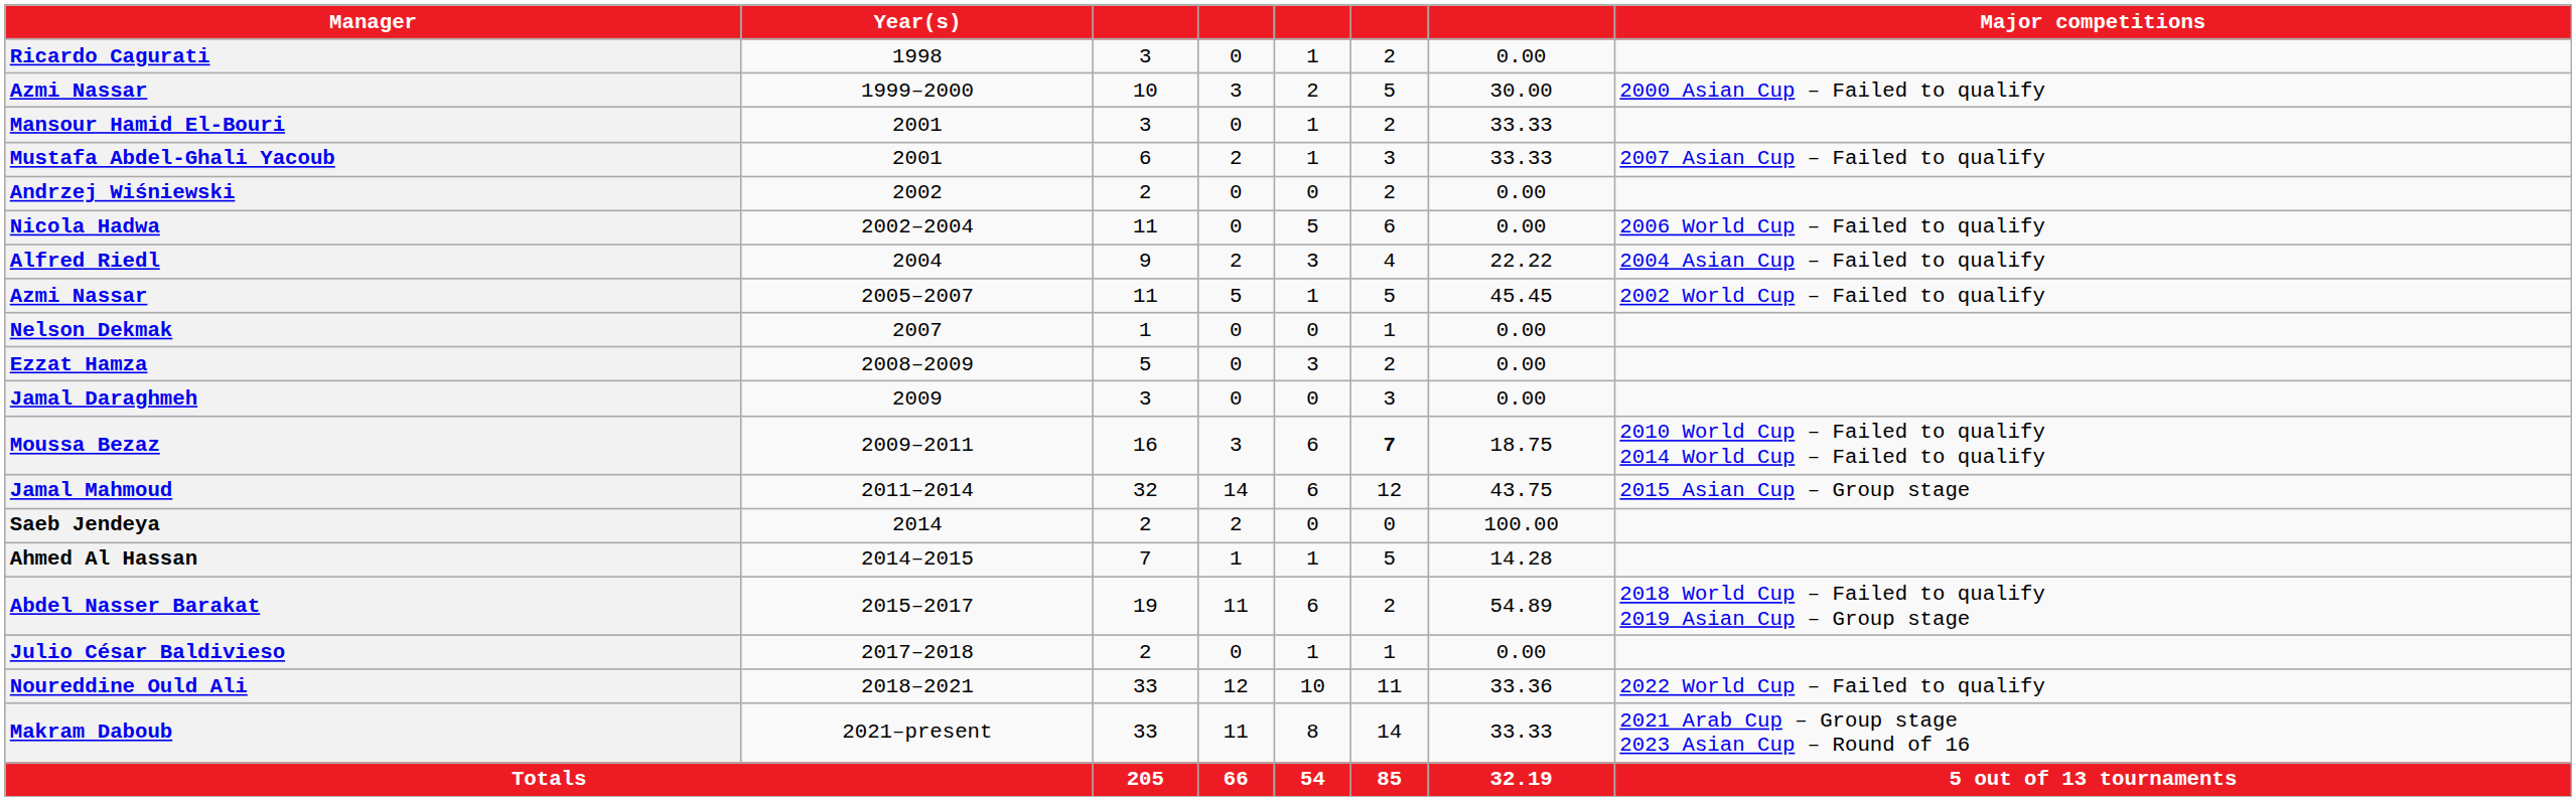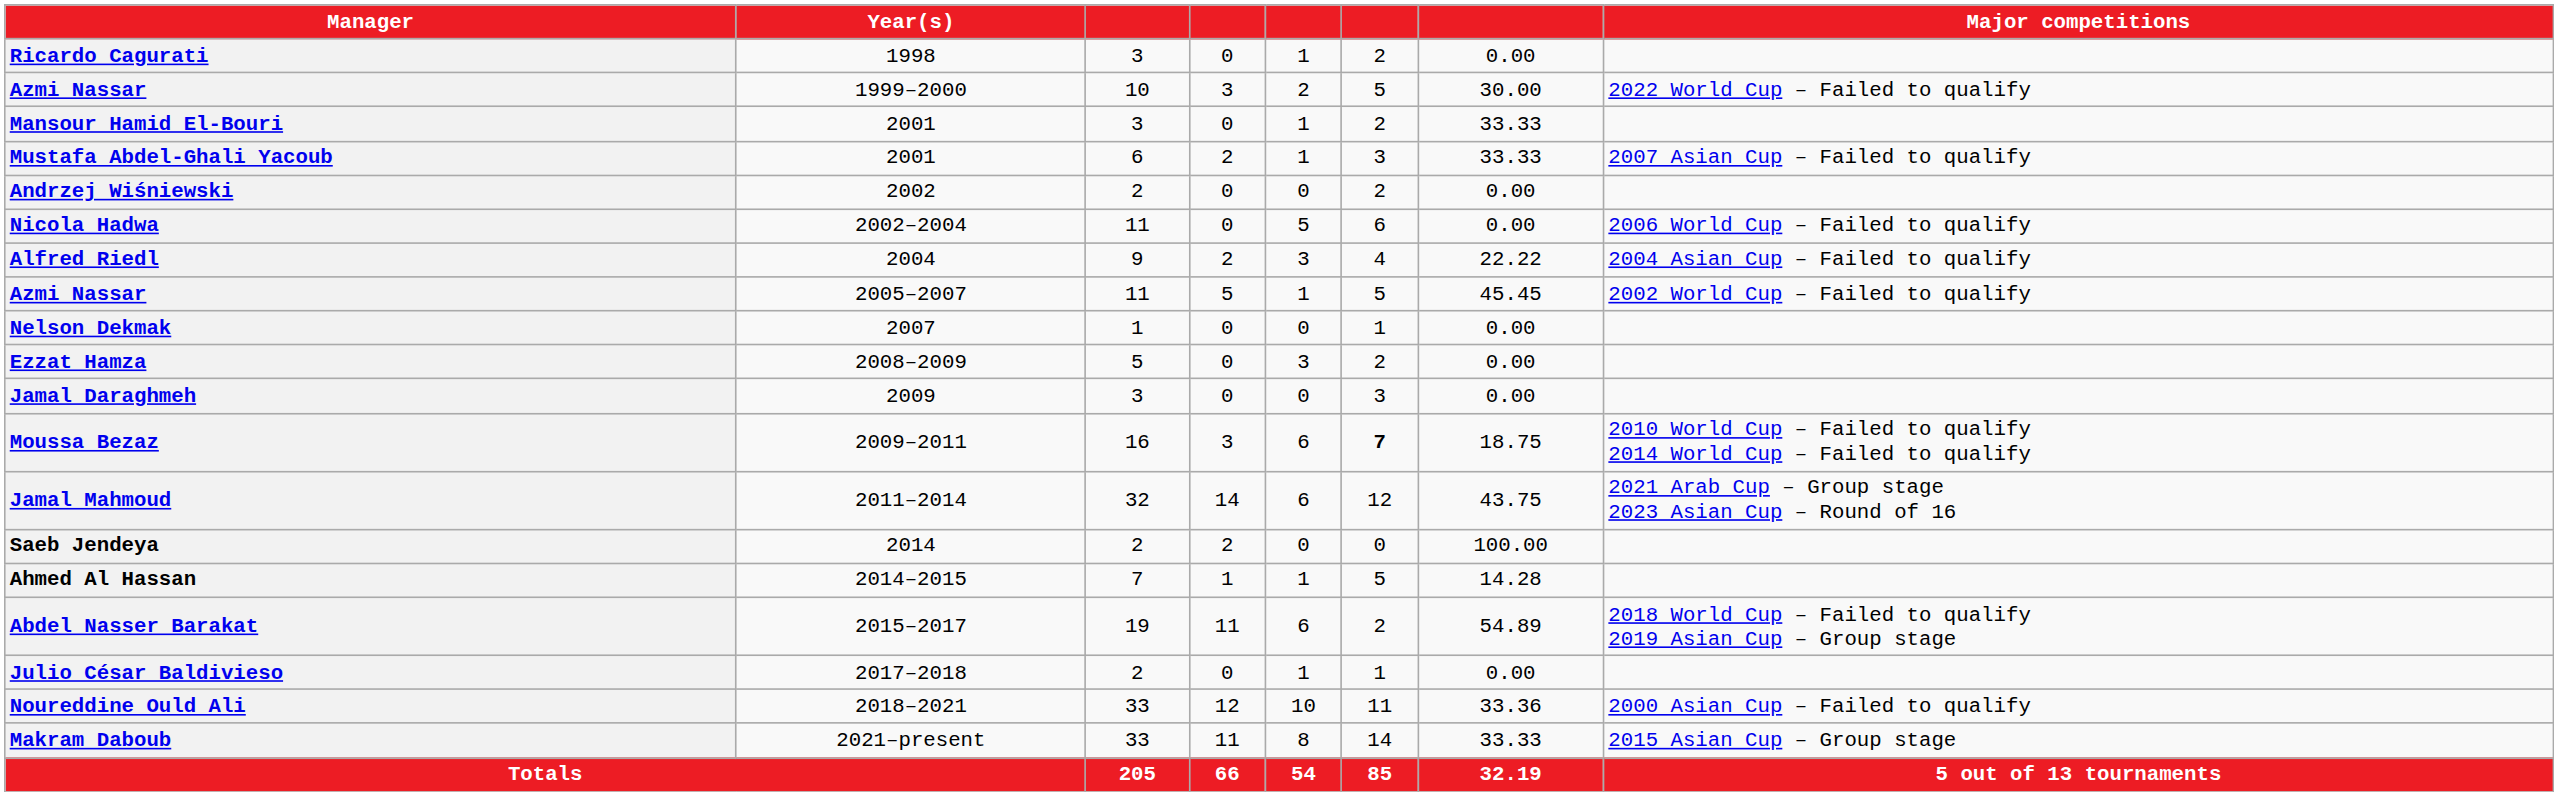Azmi Nassar / 1999–2000 | Major competitions: 2000 Asian Cup – Failed to qualify -> 2022 World Cup – Failed to qualify
Jamal Mahmoud | Major competitions: 2015 Asian Cup – Group stage -> 2021 Arab Cup – Group stage 2023 Asian Cup – Round of 16
Noureddine Ould Ali | Major competitions: 2022 World Cup – Failed to qualify -> 2000 Asian Cup – Failed to qualify
Makram Daboub | Major competitions: 2021 Arab Cup – Group stage 2023 Asian Cup – Round of 16 -> 2015 Asian Cup – Group stage
